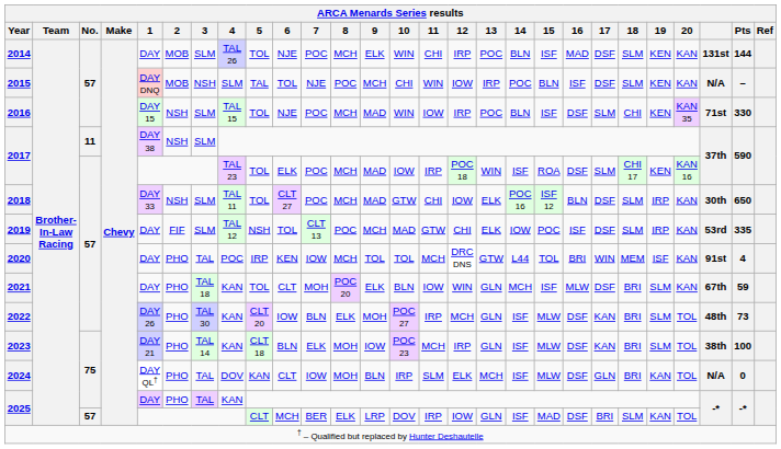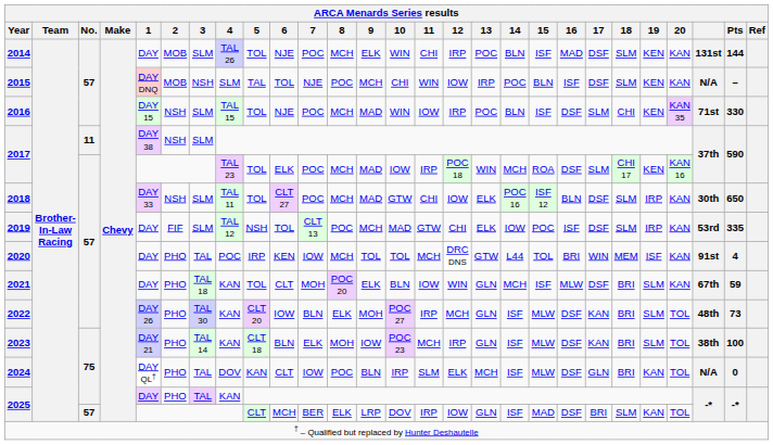2017 / 57 | ARCA Menards Series results / 14: ISF -> MCH
2024 | ARCA Menards Series results / 8: MOH -> POC
